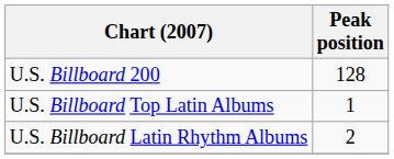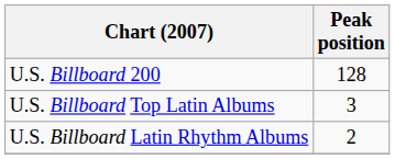U.S. Billboard Top Latin Albums | Peak position: 1 -> 3
